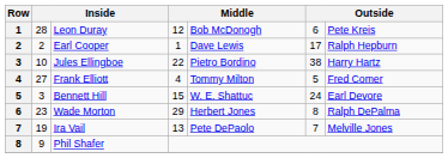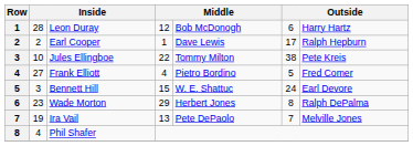Leon Duray | column 7: Pete Kreis -> Harry Hartz
Jules Ellingboe | column 5: Pietro Bordino -> Tommy Milton
Jules Ellingboe | column 7: Harry Hartz -> Pete Kreis
Frank Elliott | column 5: Tommy Milton -> Pietro Bordino
Phil Shafer | column 2: 9 -> 4
